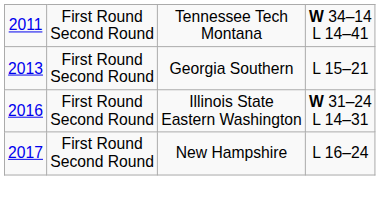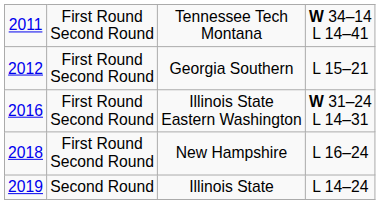Georgia Southern | column 1: 2013 -> 2012
New Hampshire | column 1: 2017 -> 2018
+ row: 2019 | Second Round | Illinois State | L 14–24
